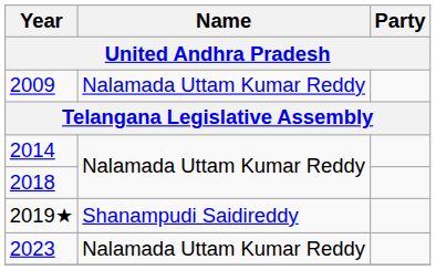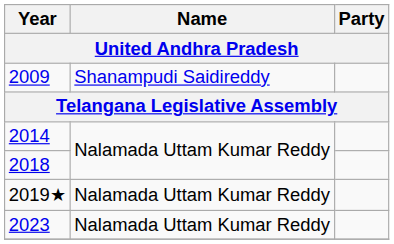2009 | Name: Nalamada Uttam Kumar Reddy -> Shanampudi Saidireddy
2019★ | Name: Shanampudi Saidireddy -> Nalamada Uttam Kumar Reddy
